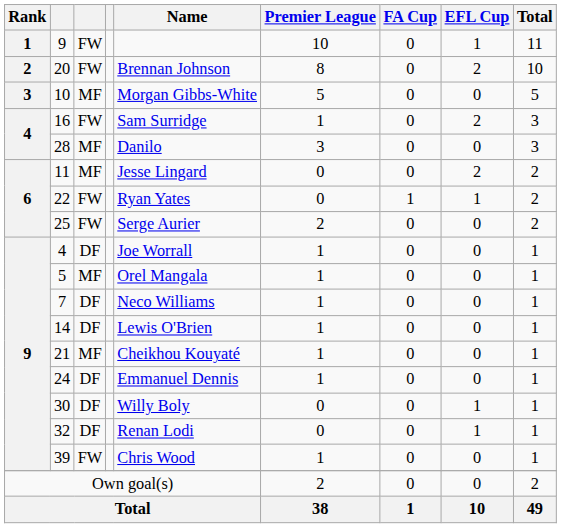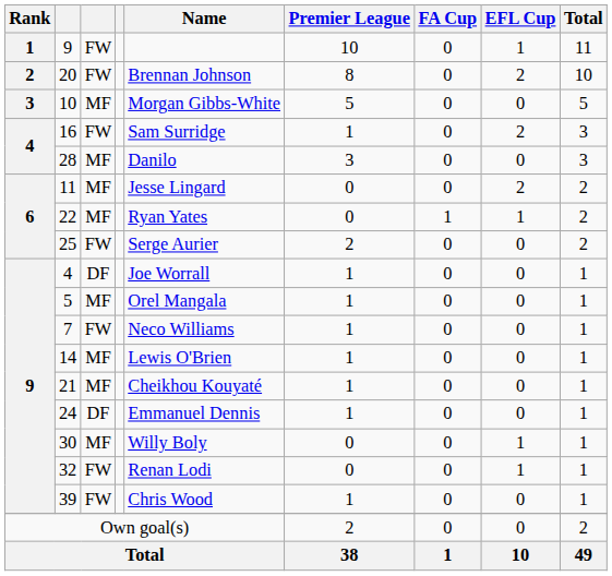22 | column 3: FW -> MF
7 | column 3: DF -> FW
14 | column 3: DF -> MF
30 | column 3: DF -> MF
32 | column 3: DF -> FW
